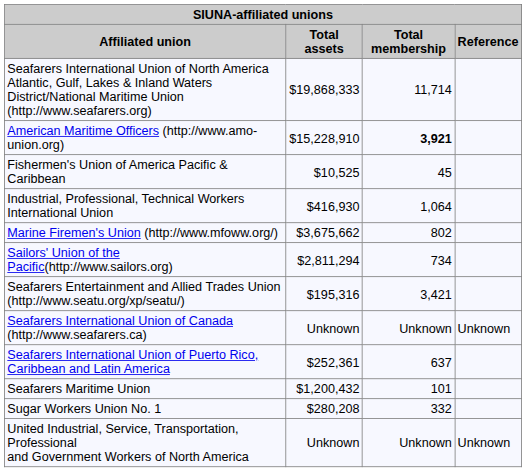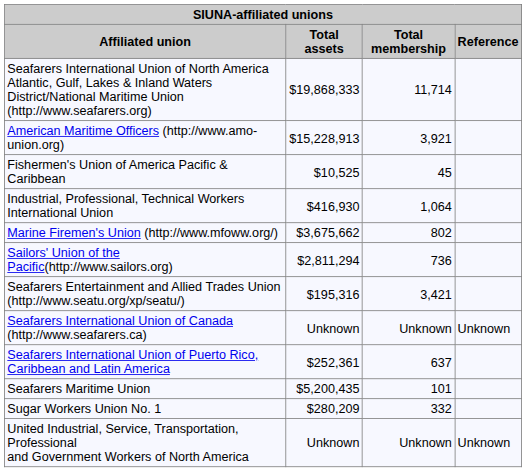American Maritime Officers (http://www.amo-union.org) | Total assets: $15,228,910 -> $15,228,913
American Maritime Officers (http://www.amo-union.org) | Total membership: bold -> normal
Sailors' Union of the Pacific(http://www.sailors.org) | Total membership: 734 -> 736
Seafarers Maritime Union | Total assets: $1,200,432 -> $5,200,435
Sugar Workers Union No. 1 | Total assets: $280,208 -> $280,209
